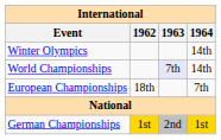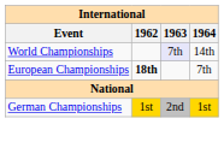- row: Winter Olympics | 14th
European Championships | 1962: normal -> bold
